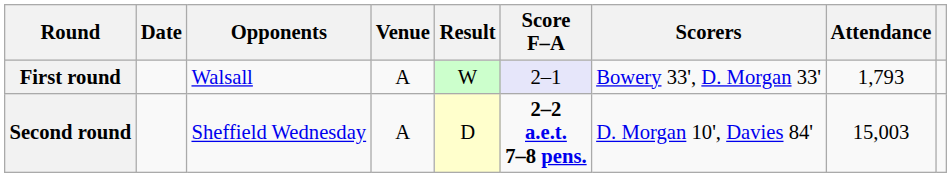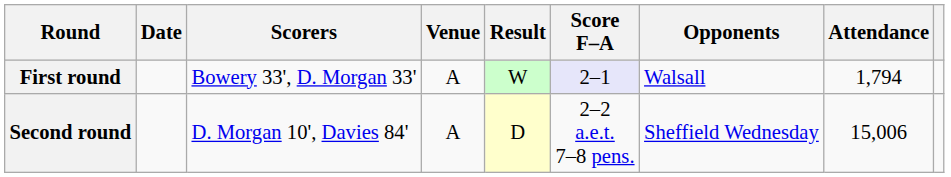columns swapped: Opponents <-> Scorers
First round | Attendance: 1,793 -> 1,794
Second round | Score F–A: bold -> normal
Second round | Attendance: 15,003 -> 15,006
